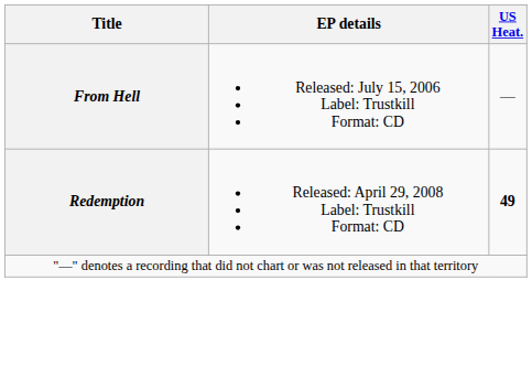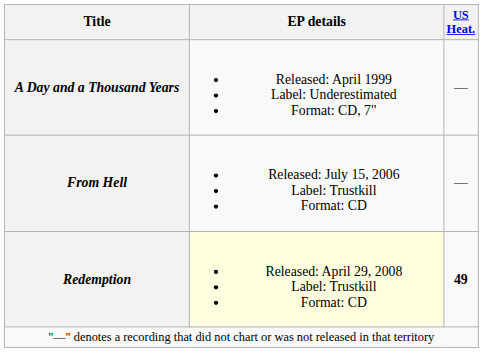+ row: A Day and a Thousand Years | Released: April 1999 Label: Underestimated Format: CD, 7" | —
Redemption | EP details: no background -> lightyellow background
